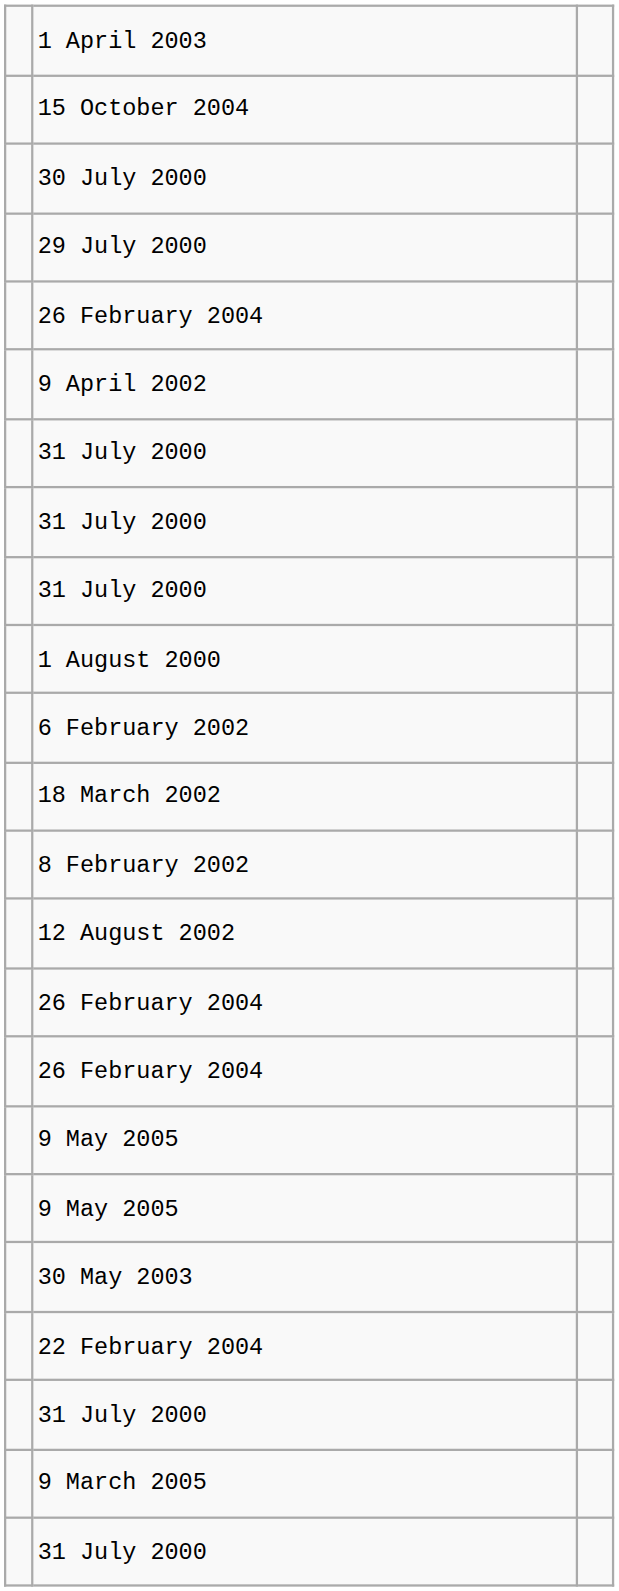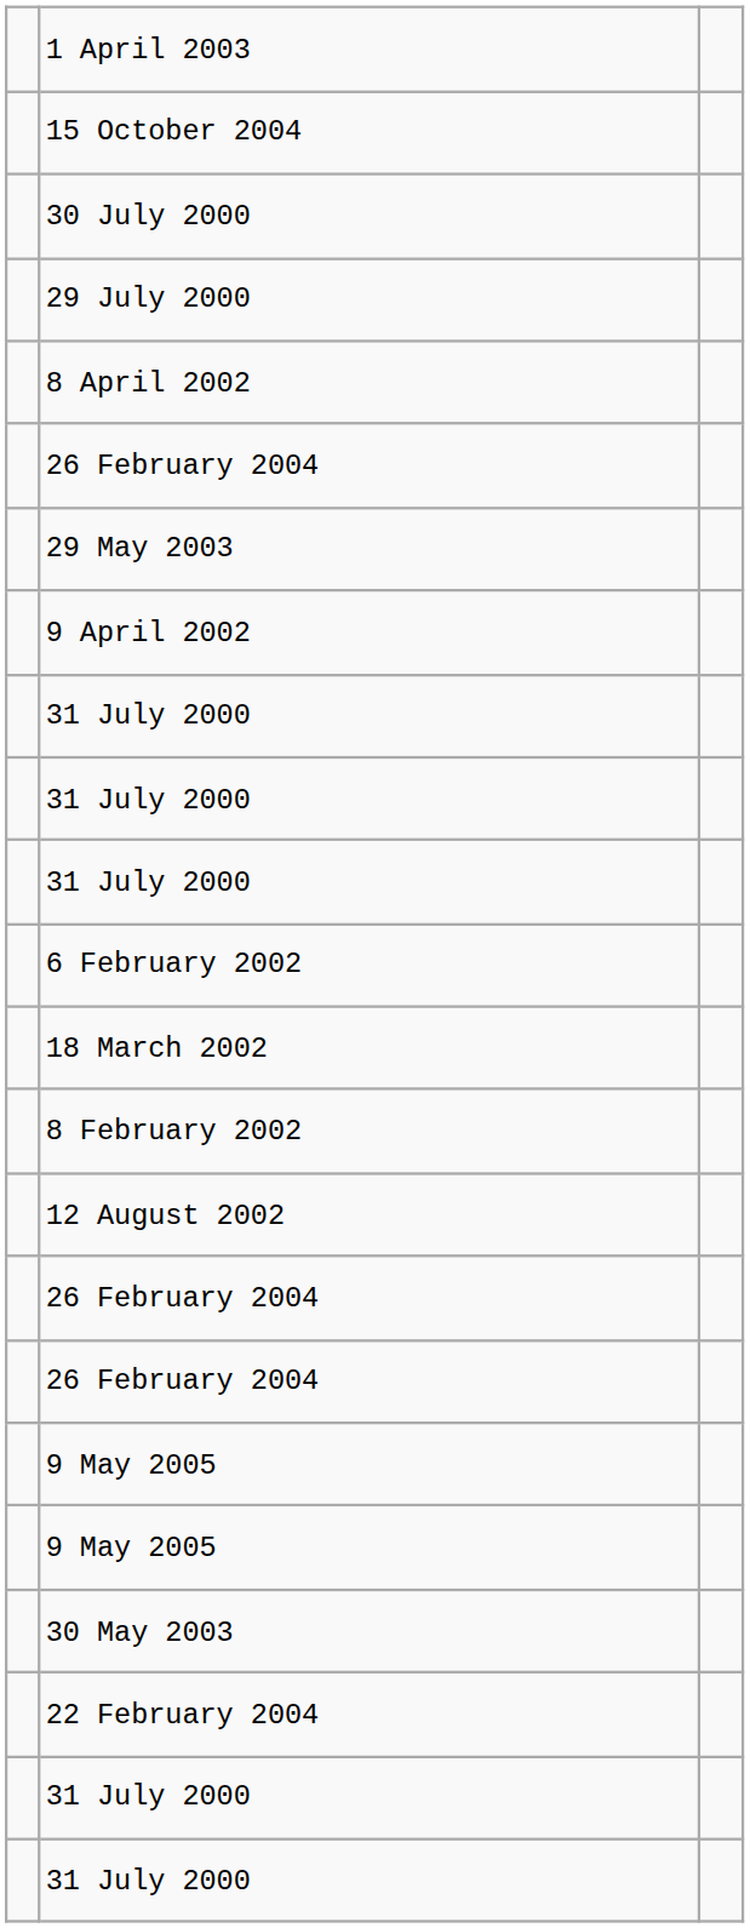+ row: 8 April 2002
+ row: 29 May 2003
- row: 1 August 2000
- row: 9 March 2005
